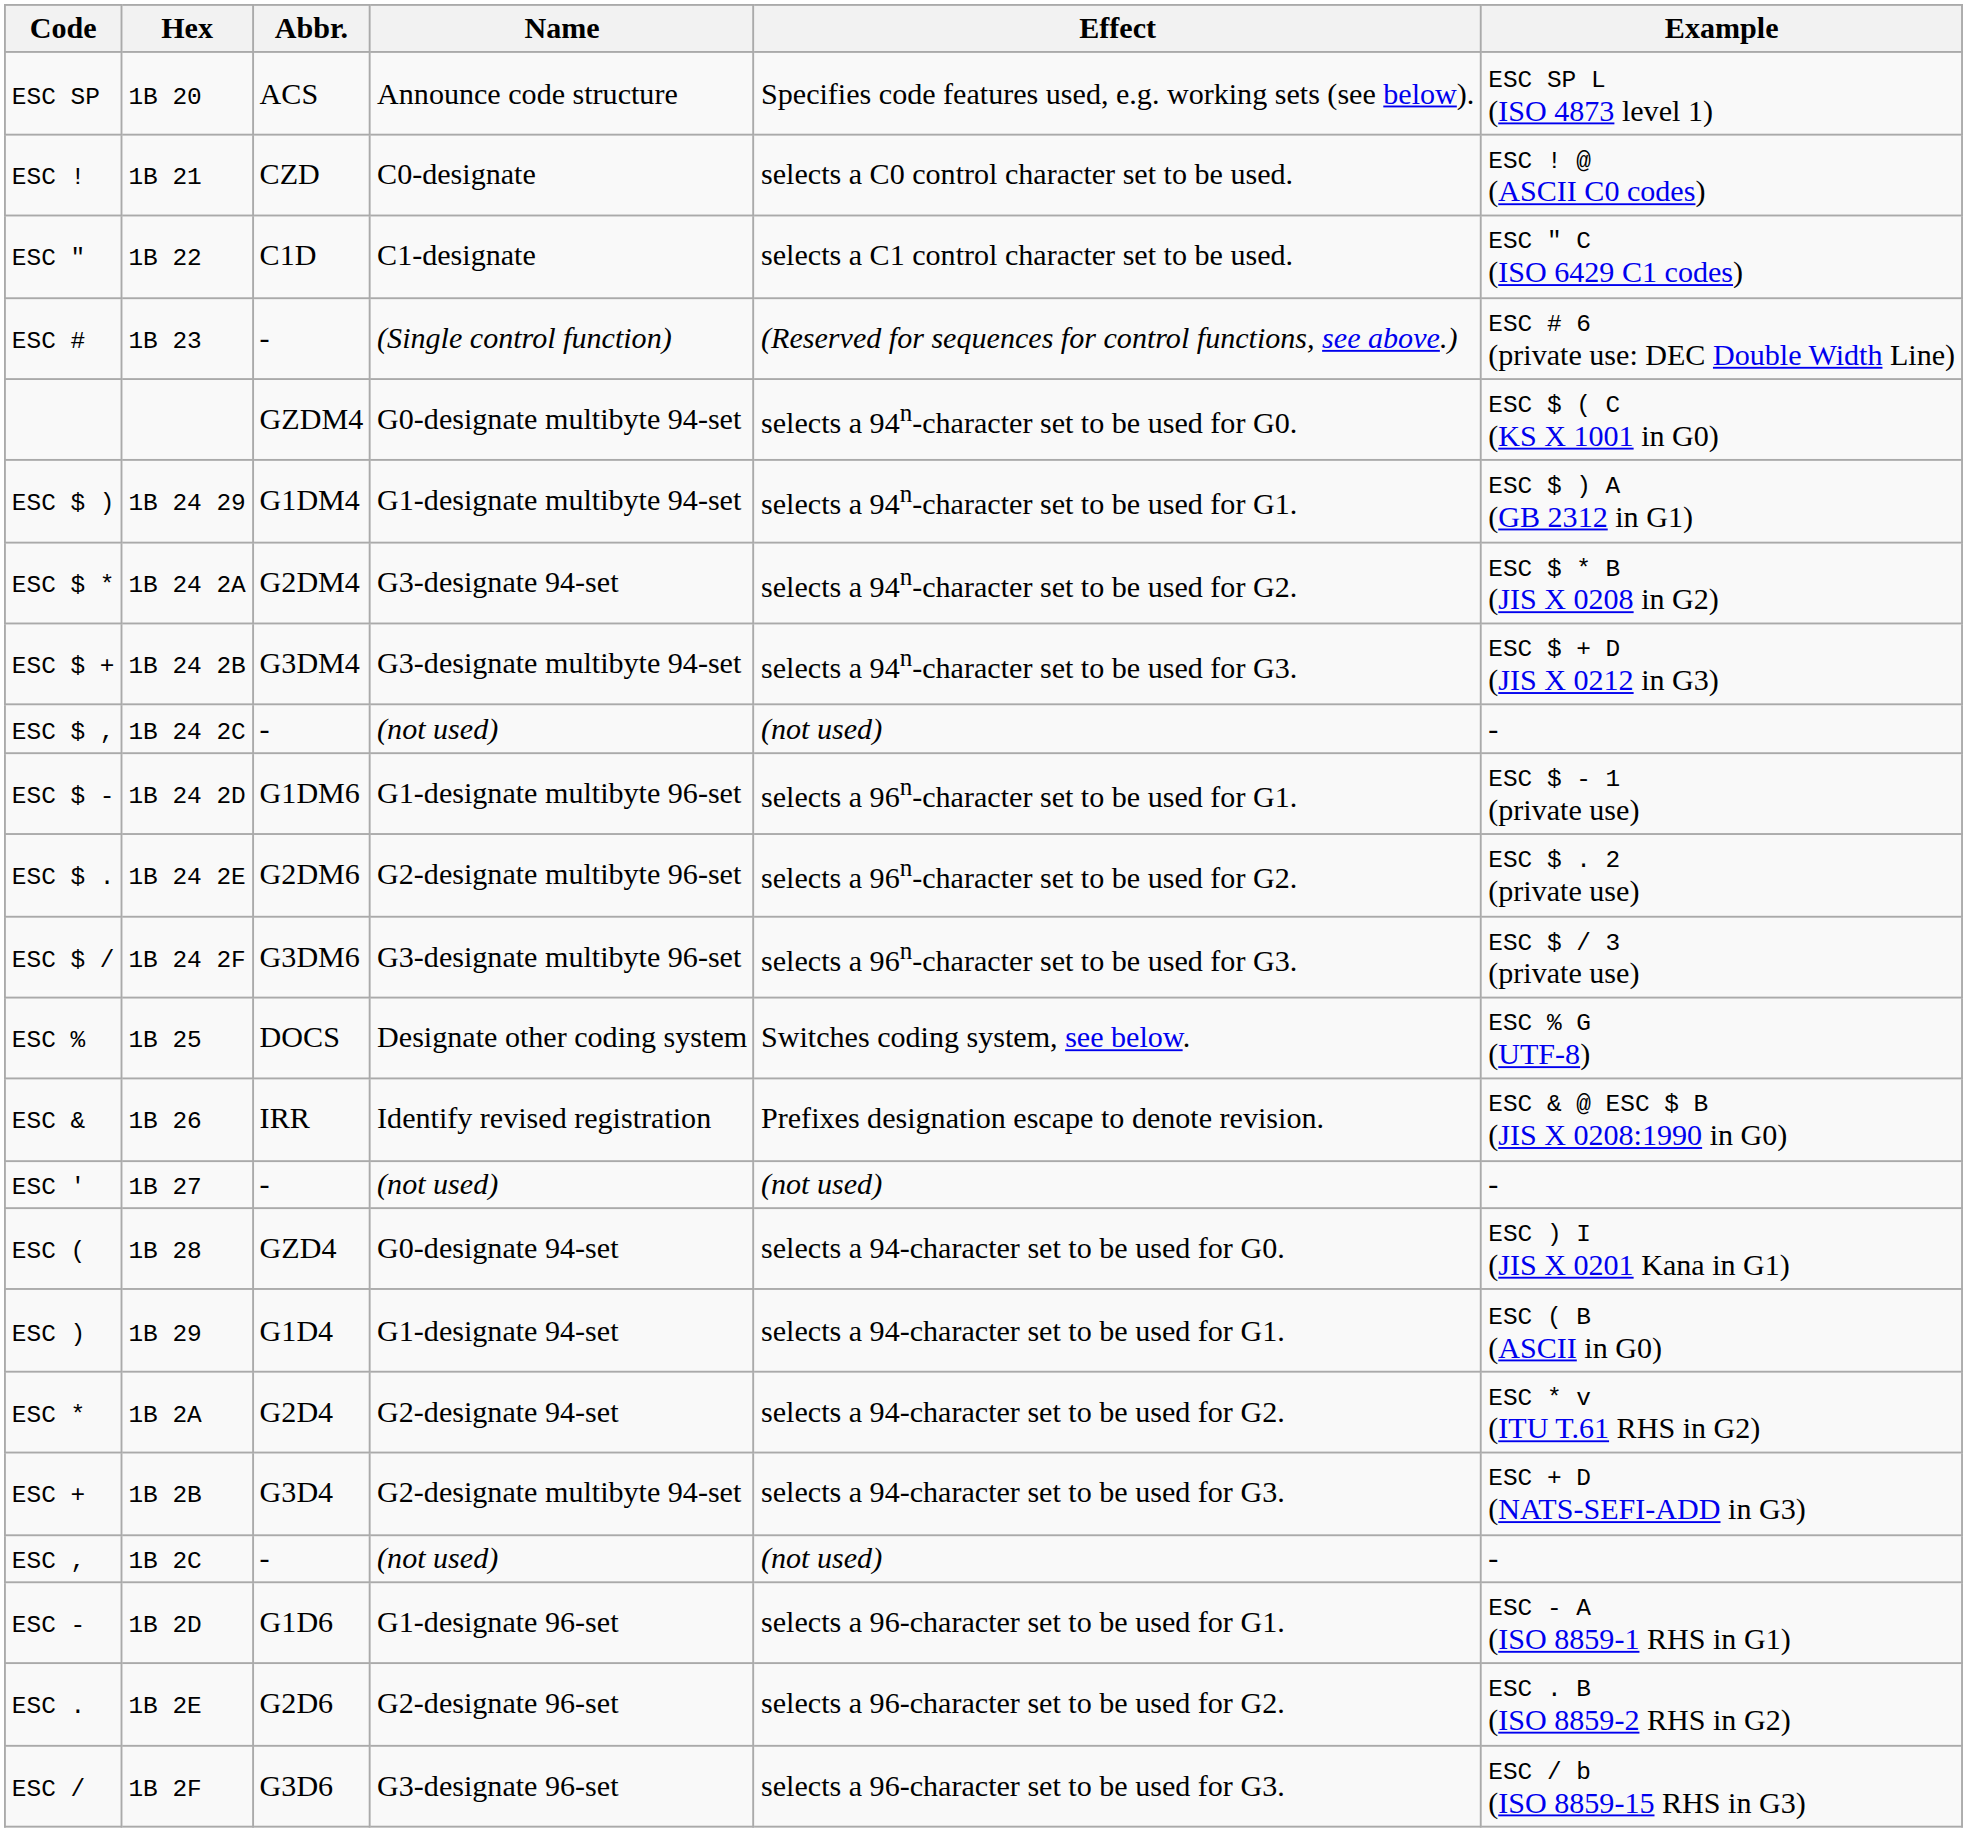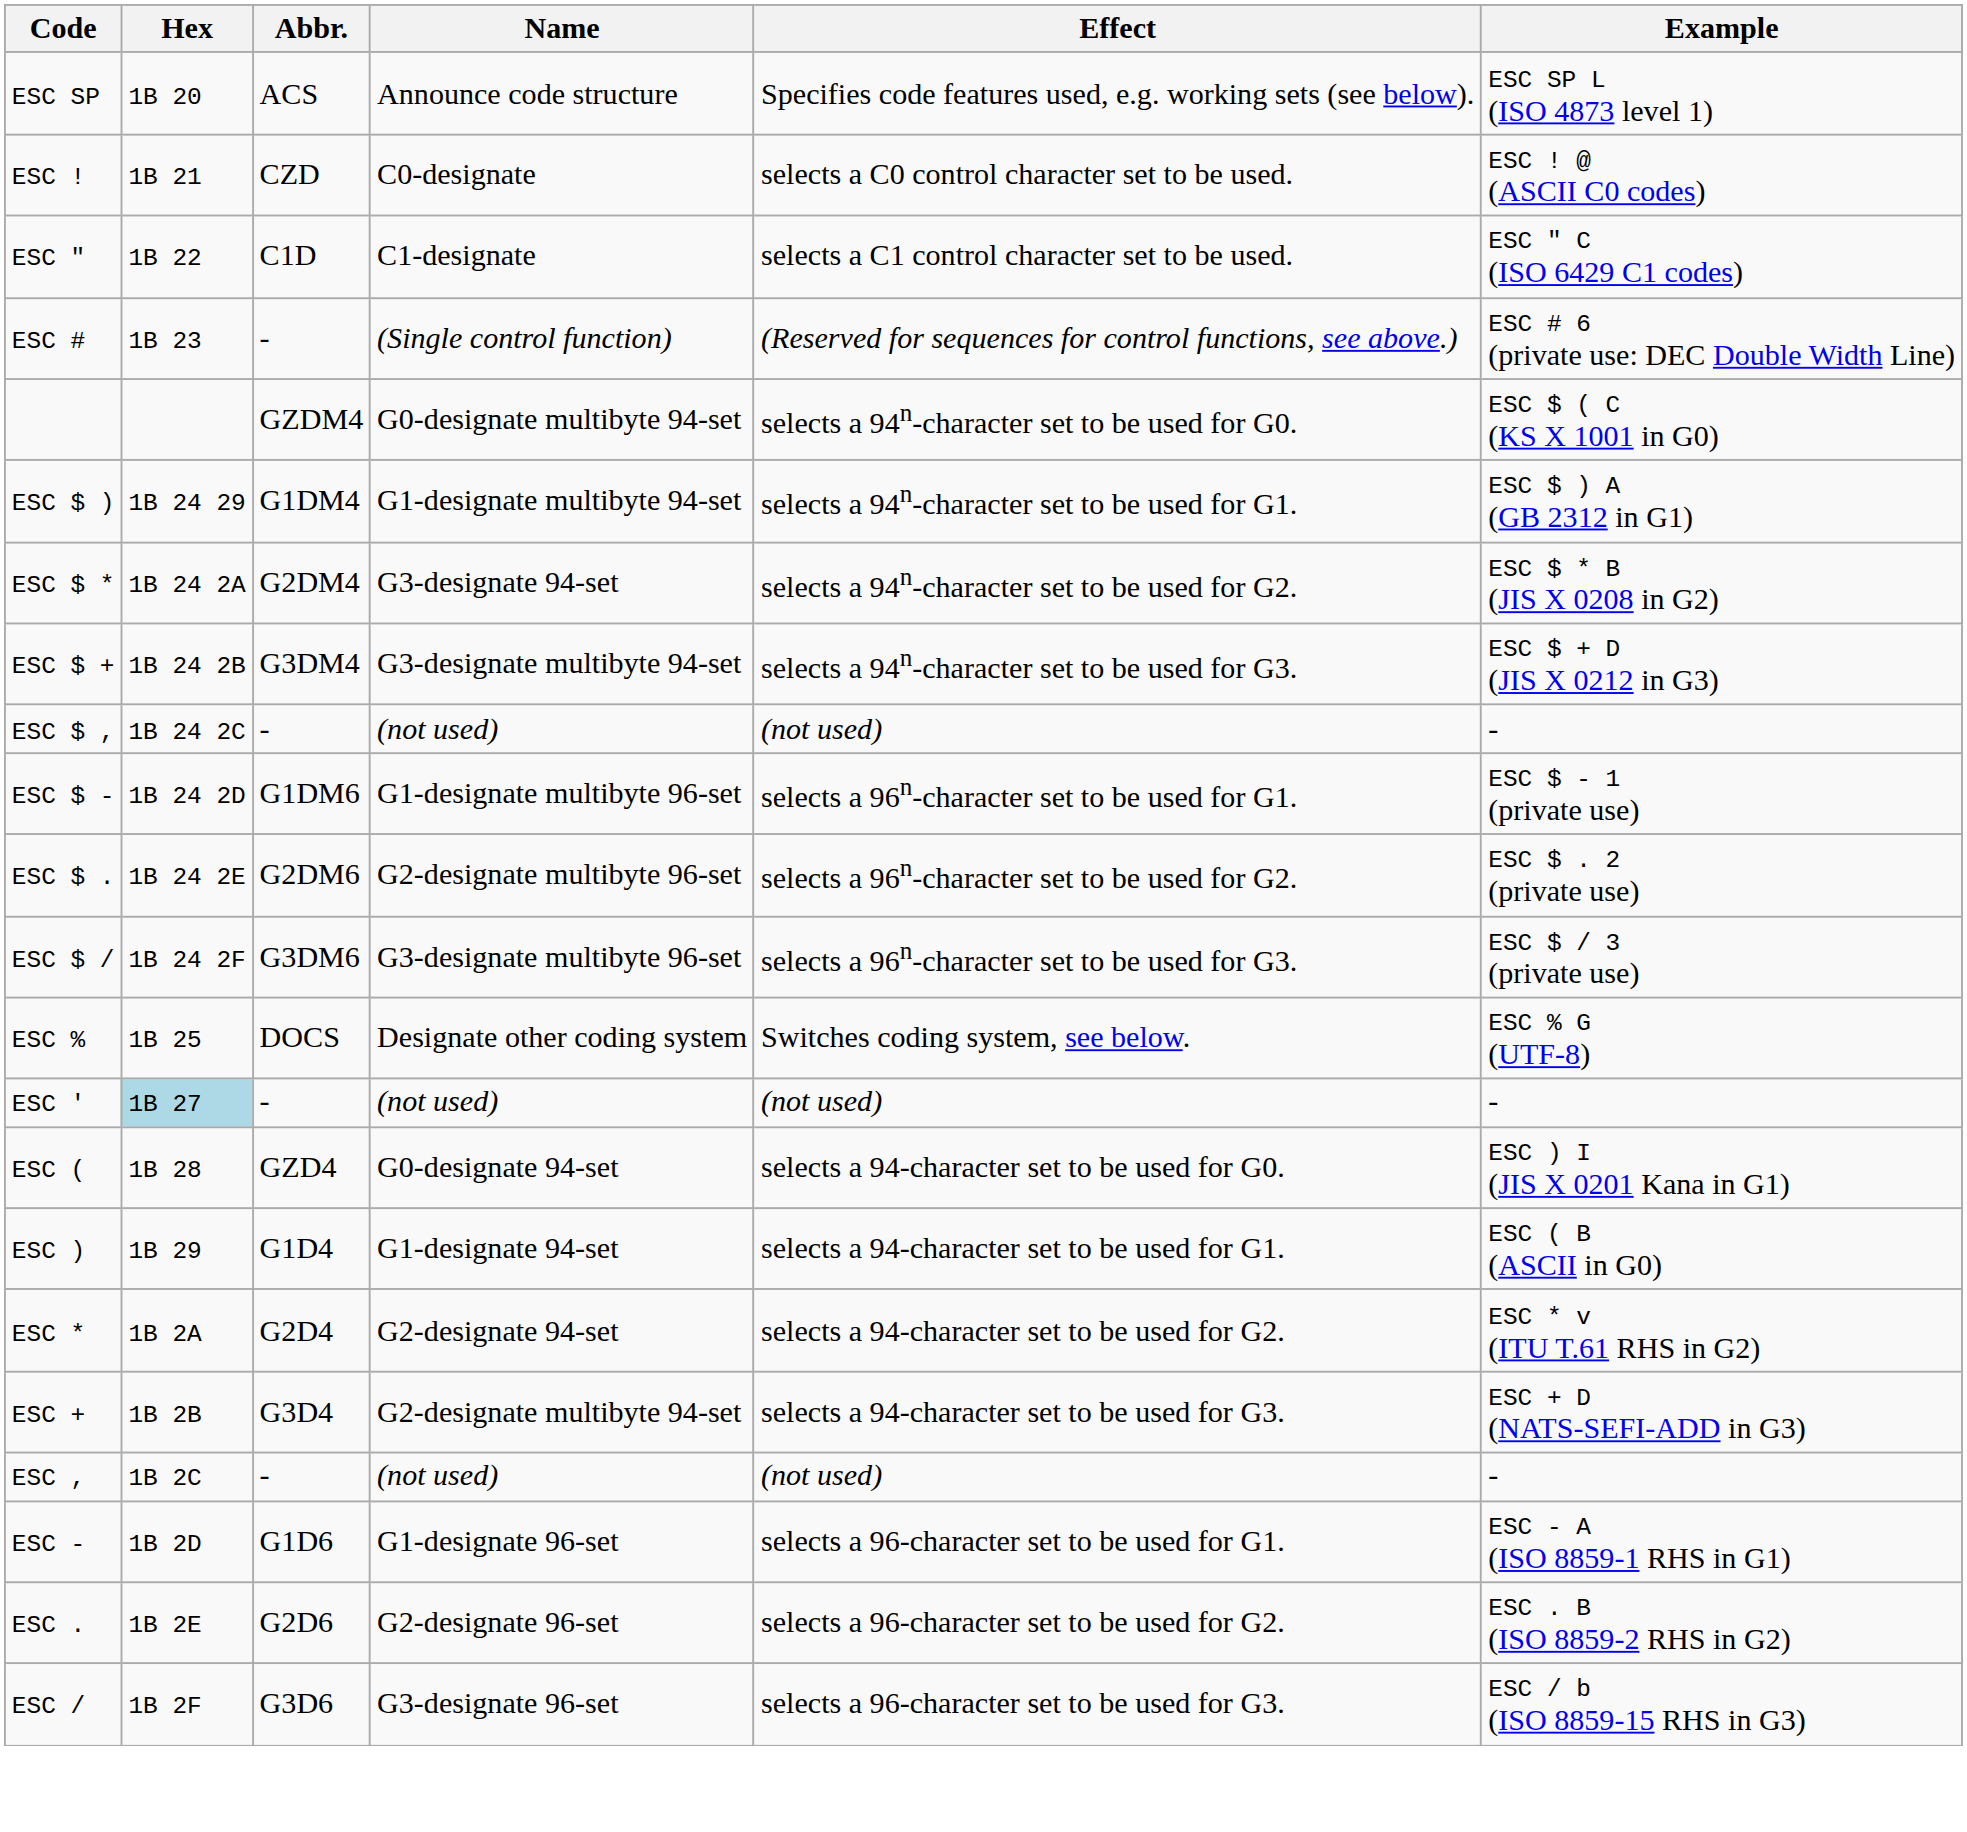- row: ESC & | 1B 26 | IRR | Identify revised registration | Prefixes designation escape to denote revision. | ESC & @ ESC $ B (JIS X 0208:1990 in G0)
ESC ' | Hex: no background -> lightblue background
